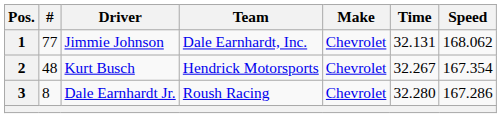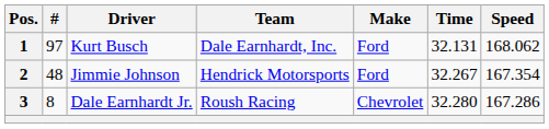1 | #: 77 -> 97
1 | Driver: Jimmie Johnson -> Kurt Busch
1 | Make: Chevrolet -> Ford
2 | Driver: Kurt Busch -> Jimmie Johnson
2 | Make: Chevrolet -> Ford
